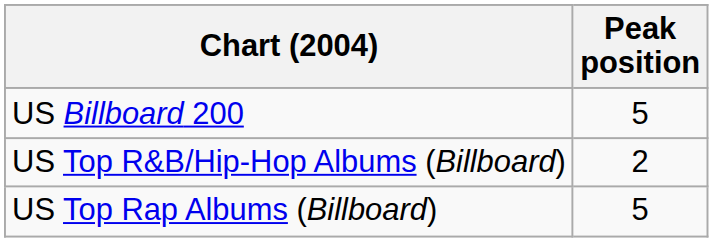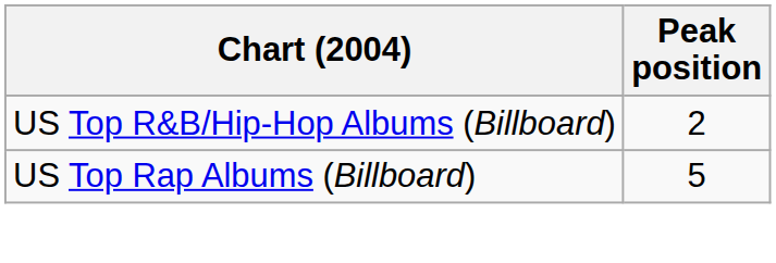- row: US Billboard 200 | 5
